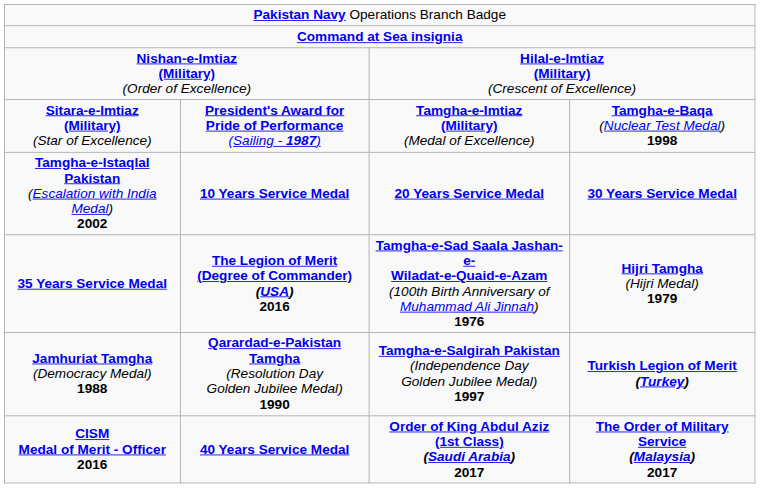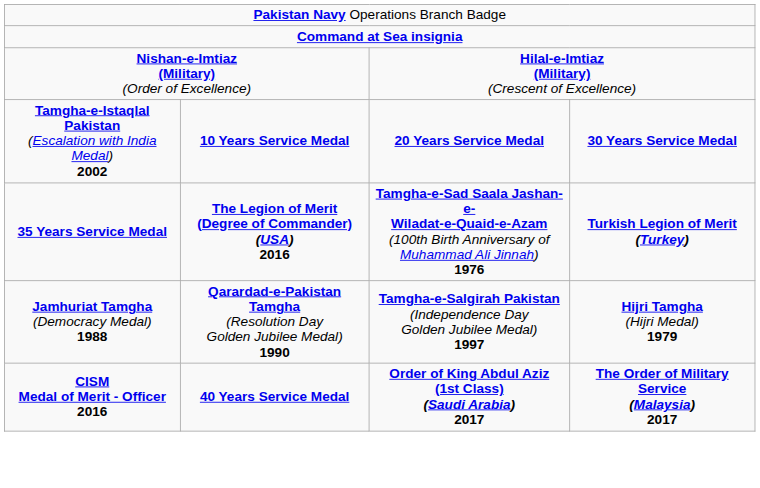- row: Sitara-e-Imtiaz (Military) (Star of Excellence) | President's Award for Pride of Performance (Sailing - 1987) | Tamgha-e-Imtiaz (Military) (Medal of Excellence) | Tamgha-e-Baqa (Nuclear Test Medal) 1998
35 Years Service Medal | column 4: Hijri Tamgha (Hijri Medal) 1979 -> Turkish Legion of Merit (Turkey)
Jamhuriat Tamgha (Democracy Medal) 1988 | column 4: Turkish Legion of Merit (Turkey) -> Hijri Tamgha (Hijri Medal) 1979
